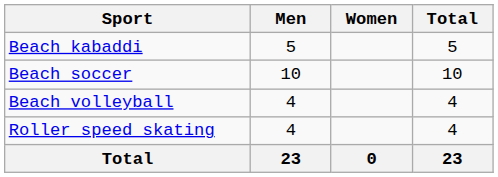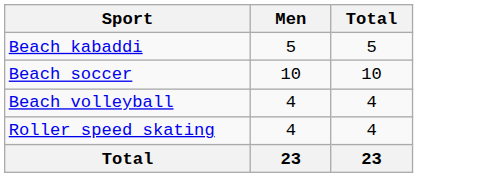- column: Women | 0
